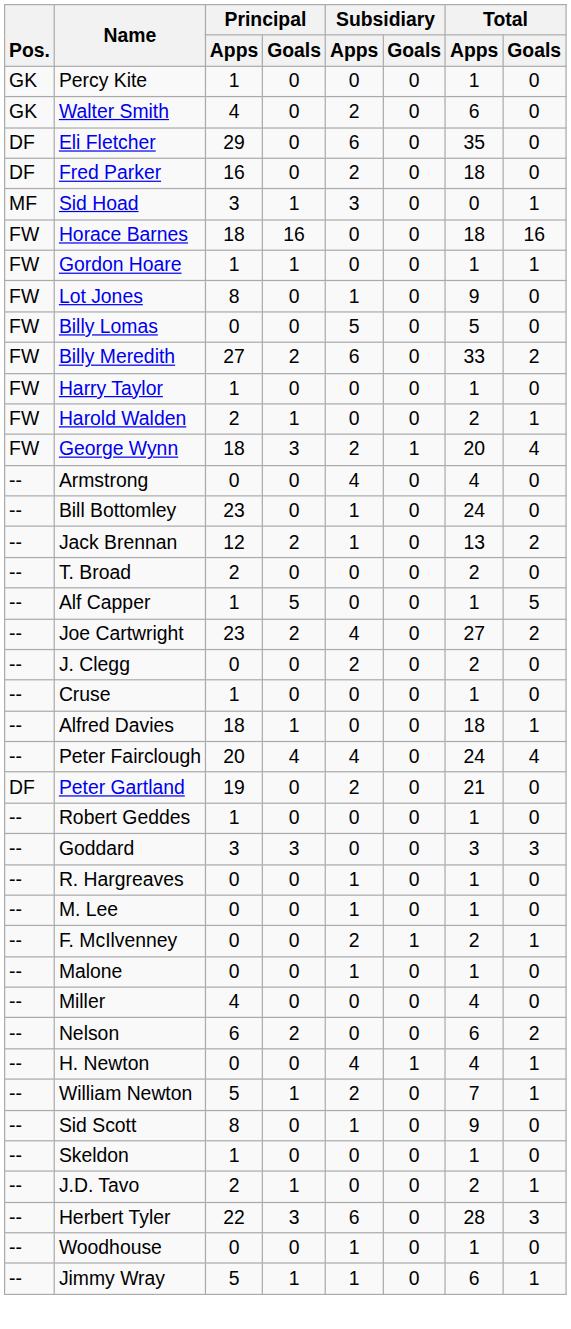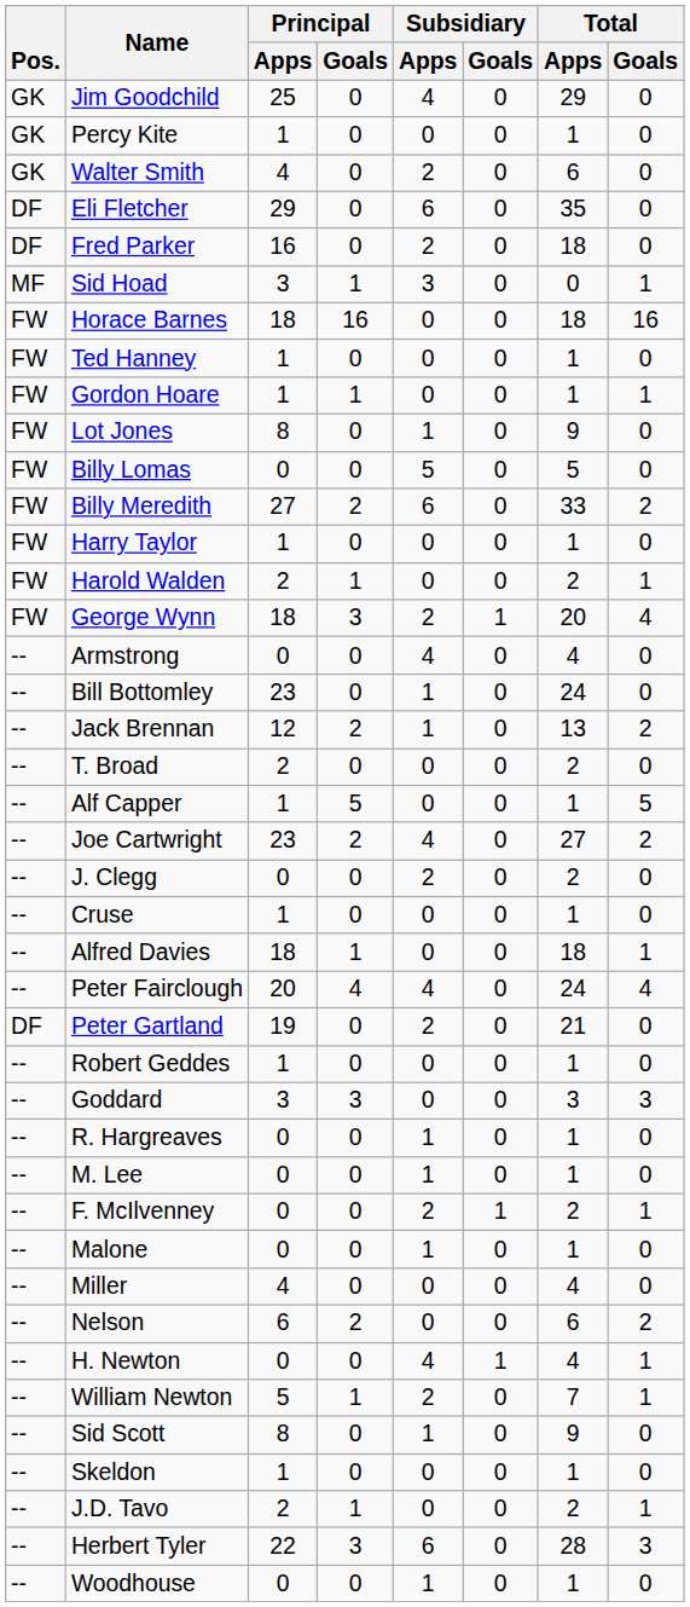+ row: GK | Jim Goodchild | 25 | 0 | 4 | 0 | 29 | 0
+ row: FW | Ted Hanney | 1 | 0 | 0 | 0 | 1 | 0
- row: -- | Jimmy Wray | 5 | 1 | 1 | 0 | 6 | 1
